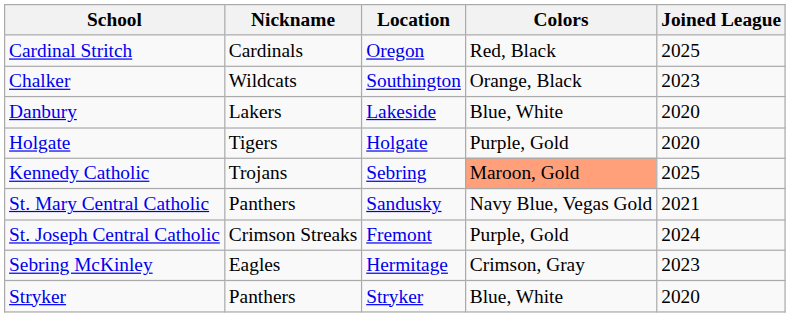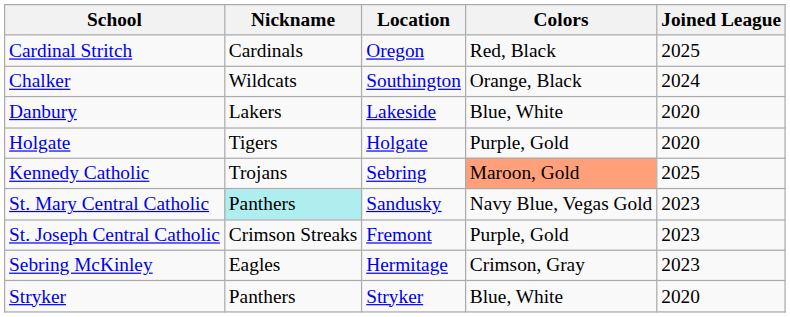Chalker | Joined League: 2023 -> 2024
St. Mary Central Catholic | Nickname: no background -> paleturquoise background
St. Mary Central Catholic | Joined League: 2021 -> 2023
St. Joseph Central Catholic | Joined League: 2024 -> 2023
